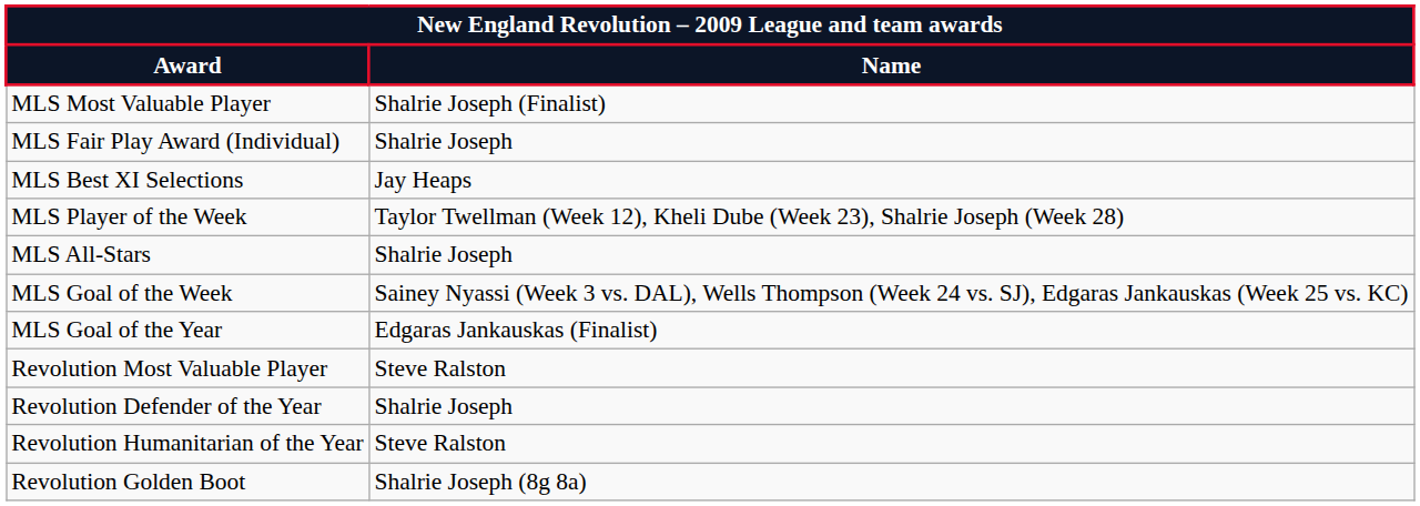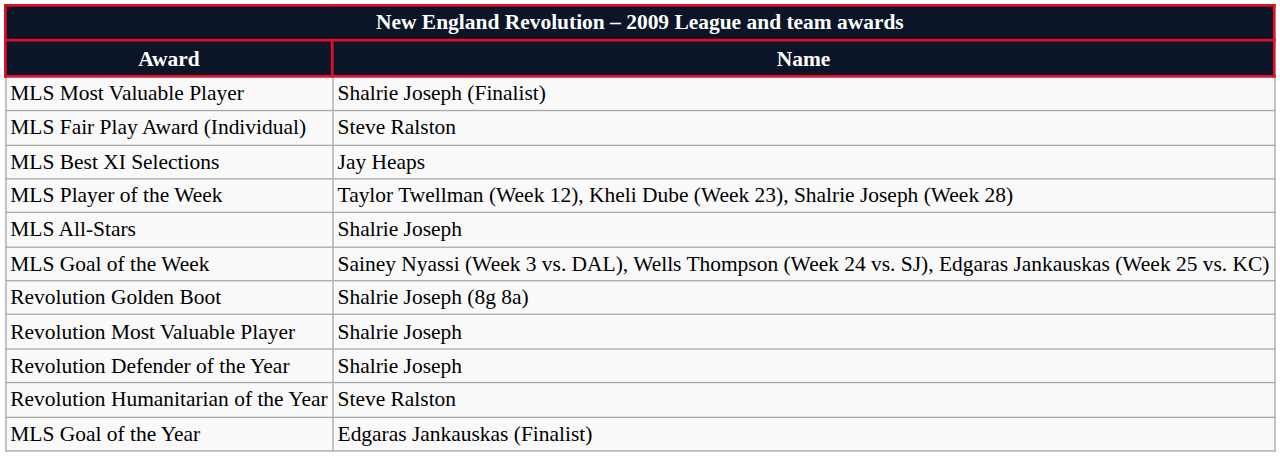MLS Fair Play Award (Individual) | Name: Shalrie Joseph -> Steve Ralston
rows swapped: MLS Goal of the Year <-> Revolution Golden Boot
Revolution Most Valuable Player | Name: Steve Ralston -> Shalrie Joseph
